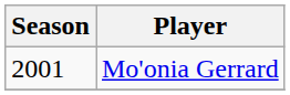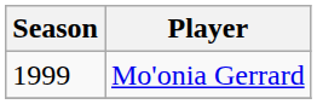Mo'onia Gerrard | Season: 2001 -> 1999
